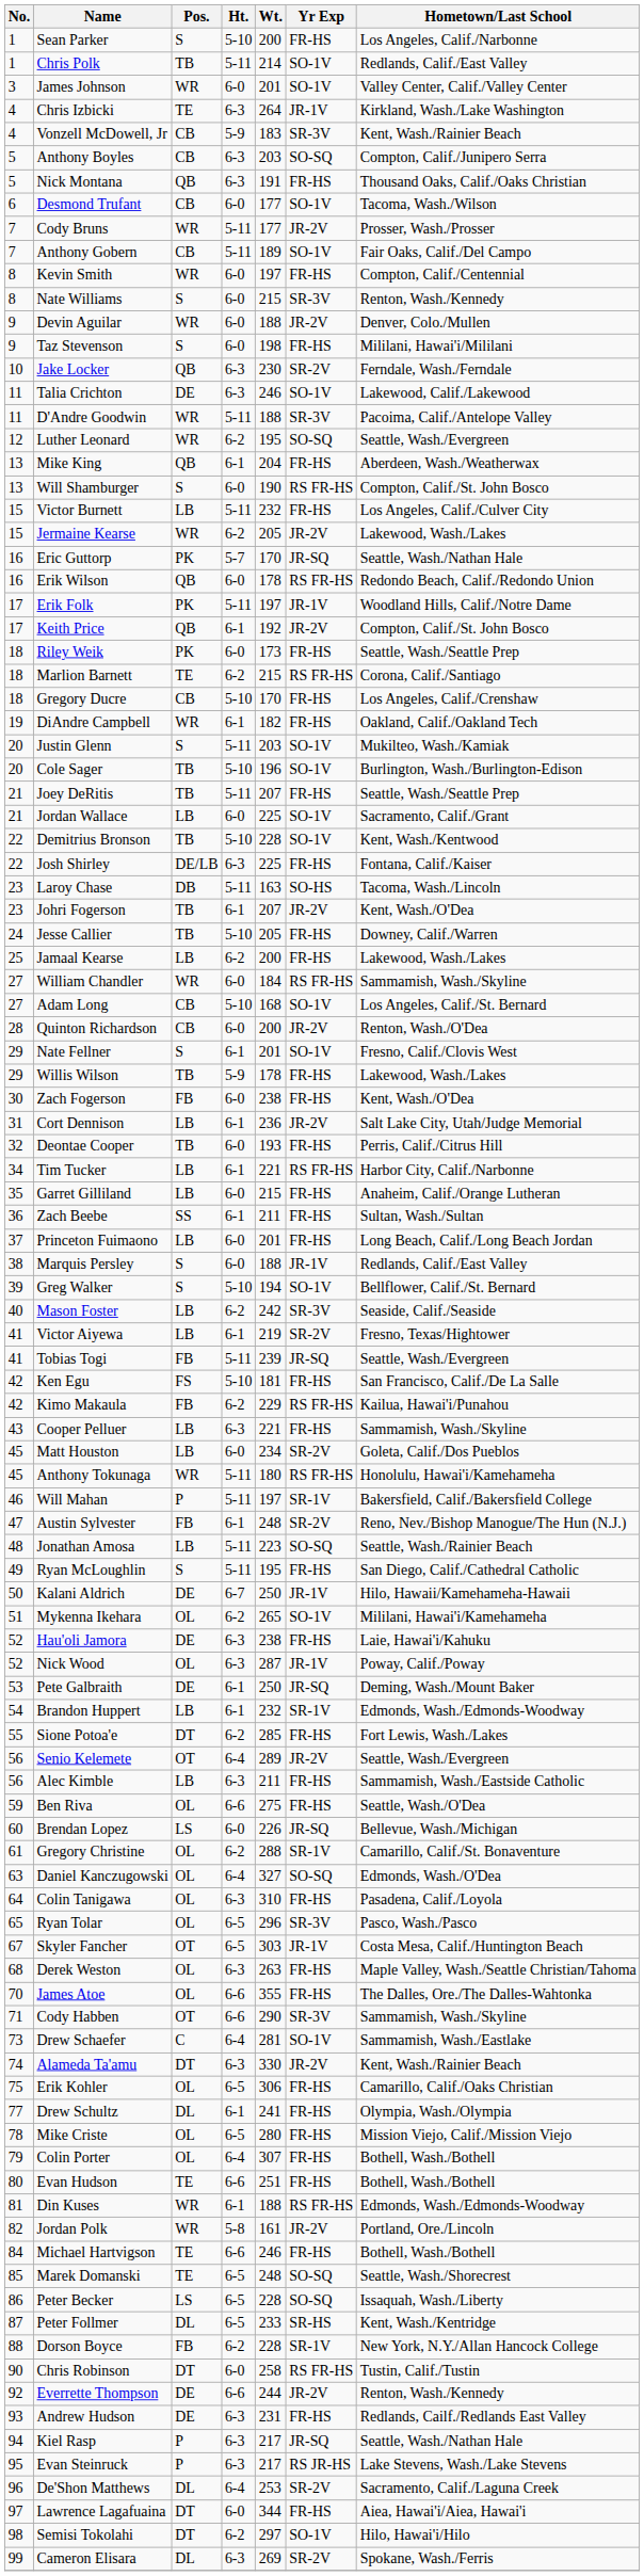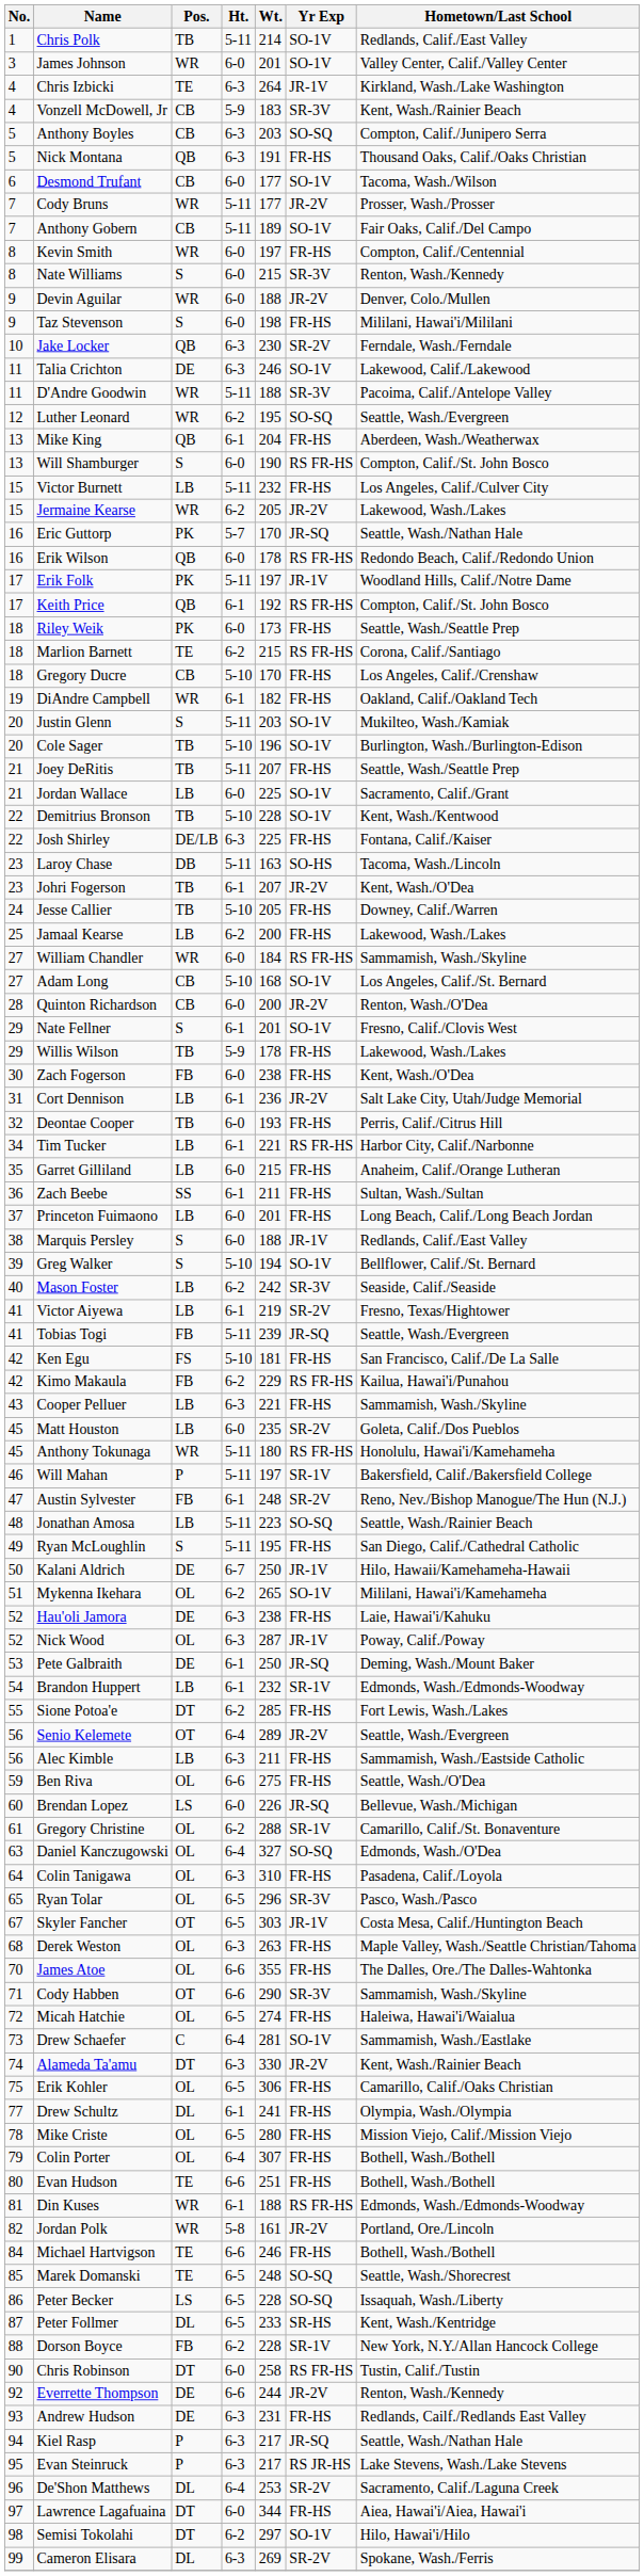- row: 1 | Sean Parker | S | 5-10 | 200 | FR-HS | Los Angeles, Calif./Narbonne
Keith Price | Yr Exp: JR-2V -> RS FR-HS
Matt Houston | Wt.: 234 -> 235
+ row: 72 | Micah Hatchie | OL | 6-5 | 274 | FR-HS | Haleiwa, Hawai'i/Waialua
